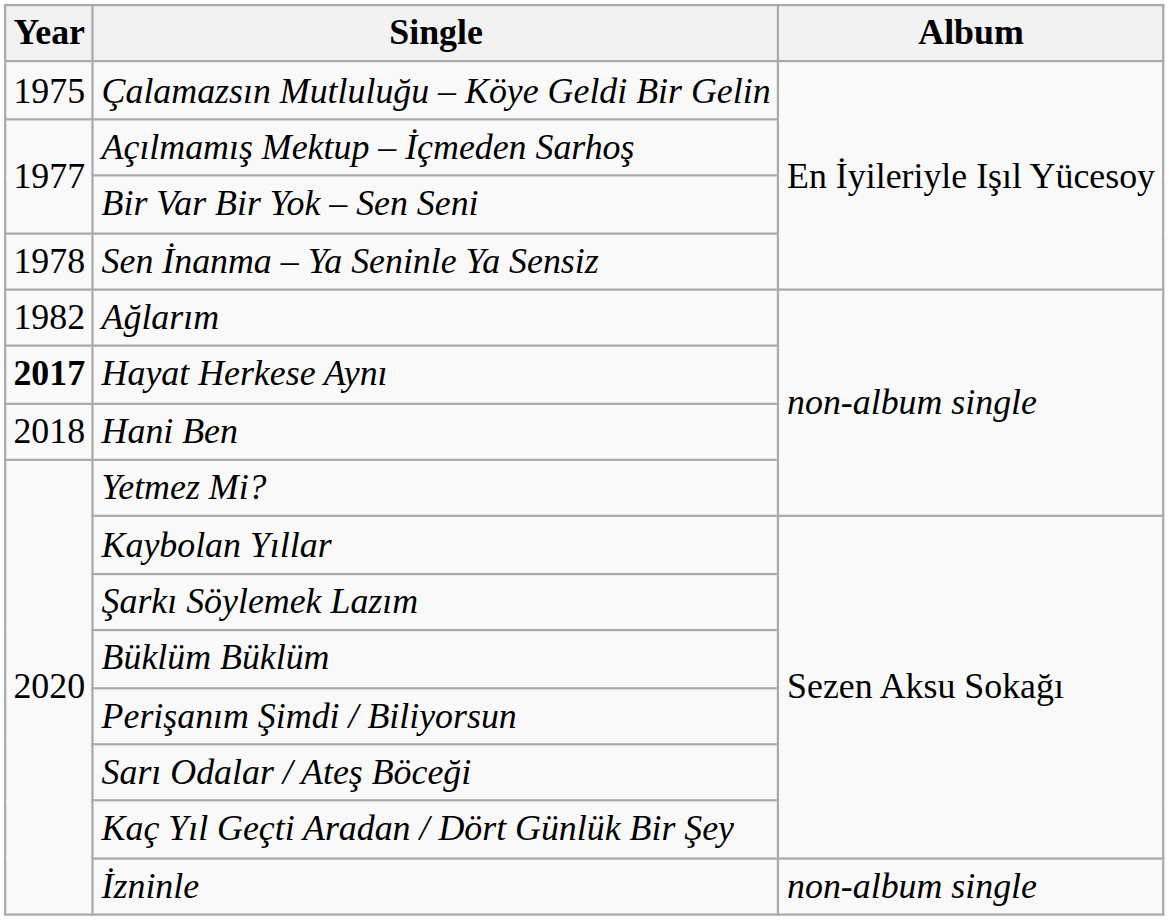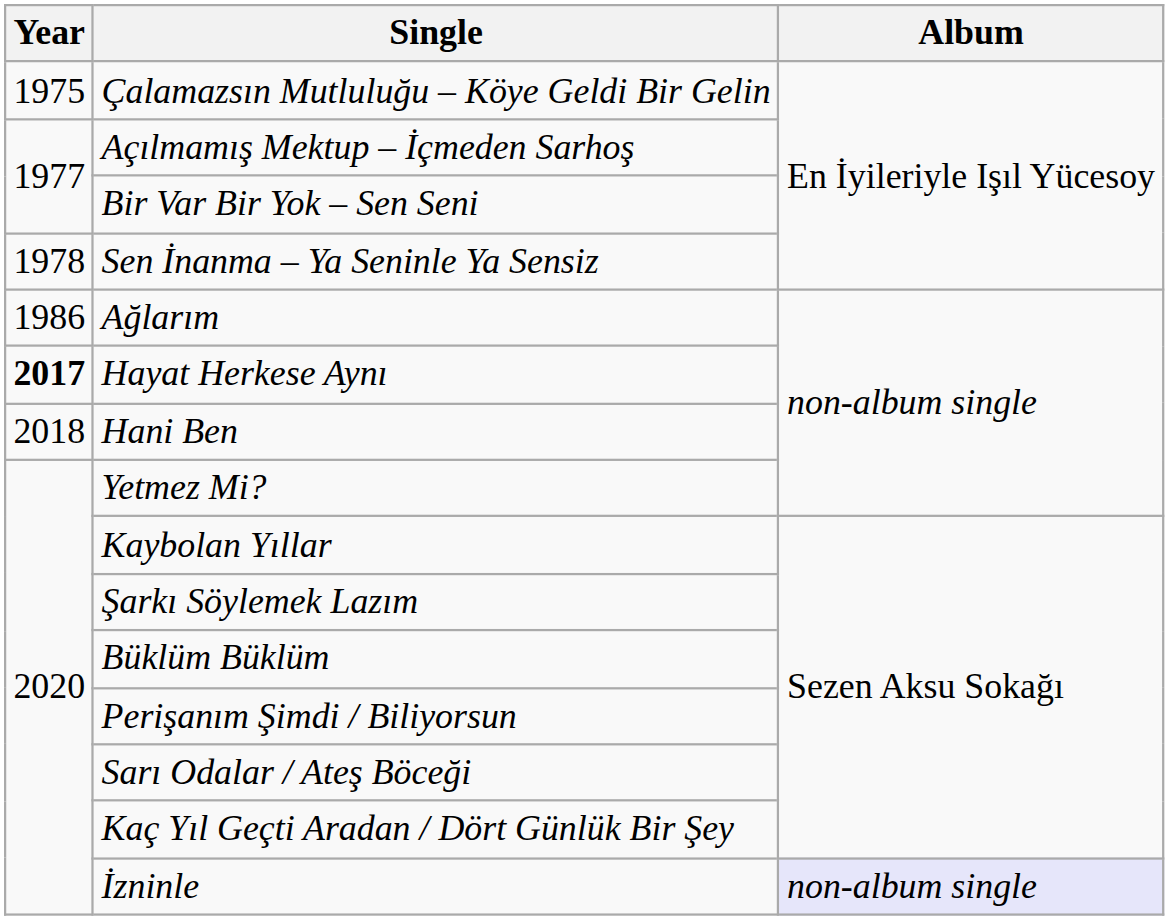Ağlarım | Year: 1982 -> 1986
İzninle | Album: no background -> lavender background
